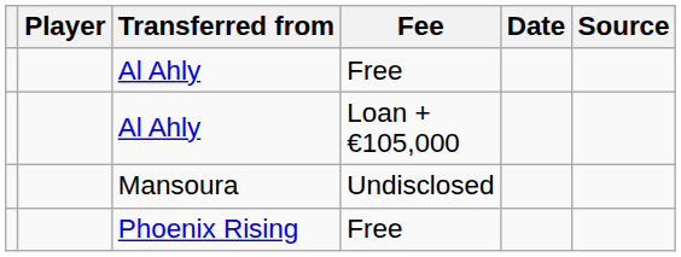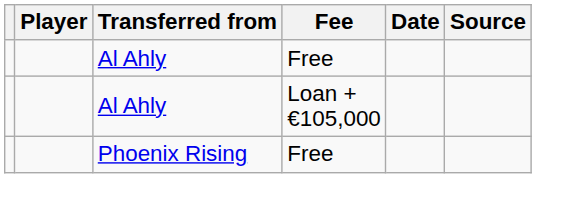- row: Mansoura | Undisclosed
